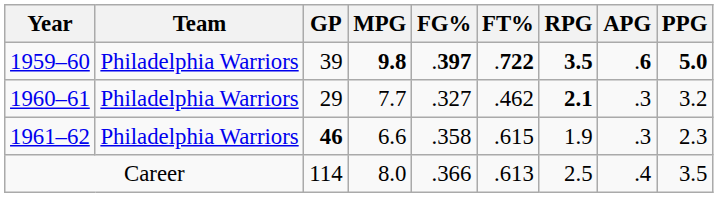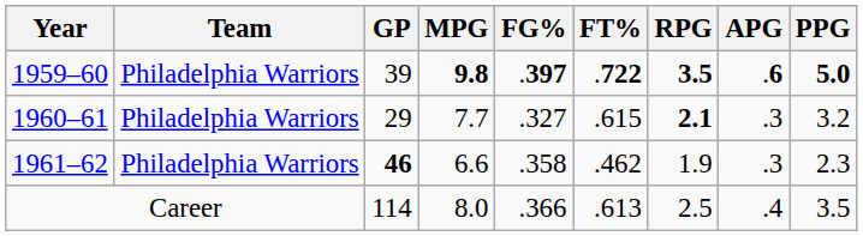1960–61 | FT%: .462 -> .615
1961–62 | FT%: .615 -> .462
